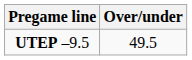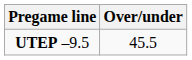UTEP –9.5 | Over/under: 49.5 -> 45.5
